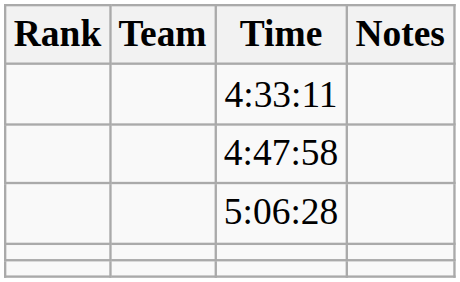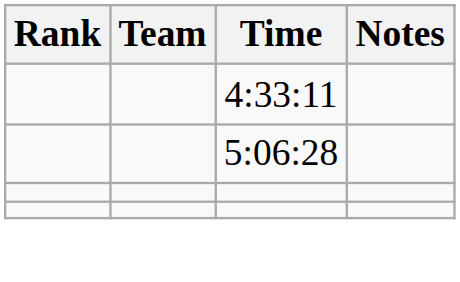- row: 4:47:58
